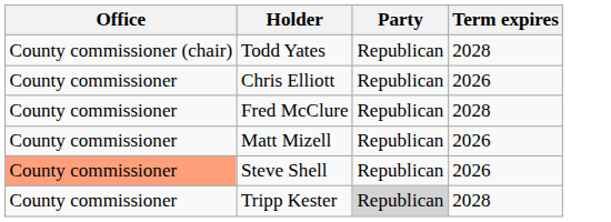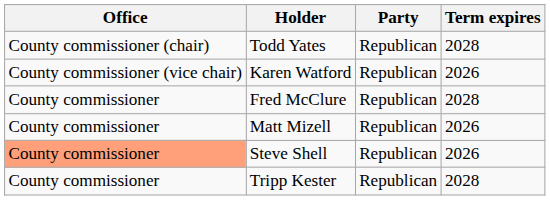+ row: County commissioner (vice chair) | Karen Watford | Republican | 2026
- row: County commissioner | Chris Elliott | Republican | 2026
Tripp Kester | Party: lightgrey background -> no background
